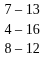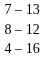rows swapped: 4 – 16 <-> 8 – 12
